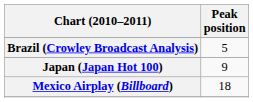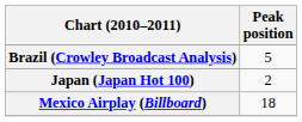Japan (Japan Hot 100) | Peak position: 9 -> 2
